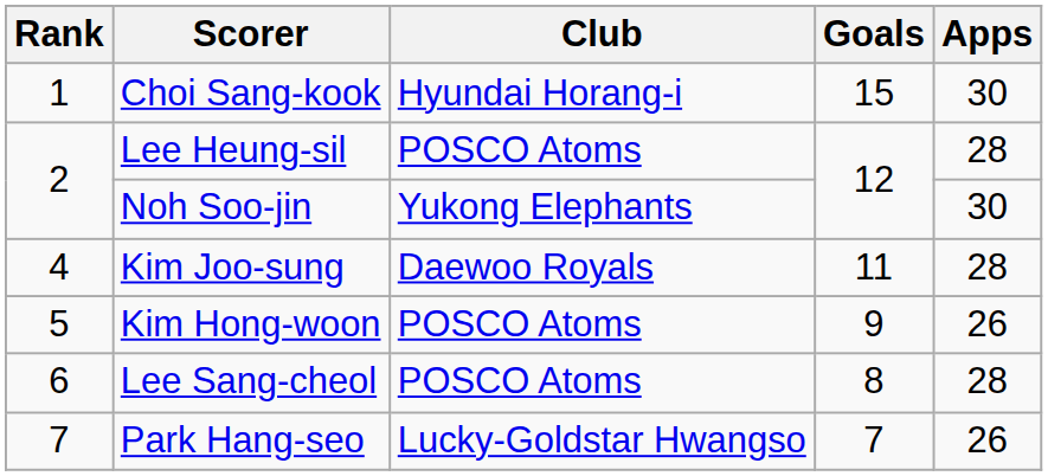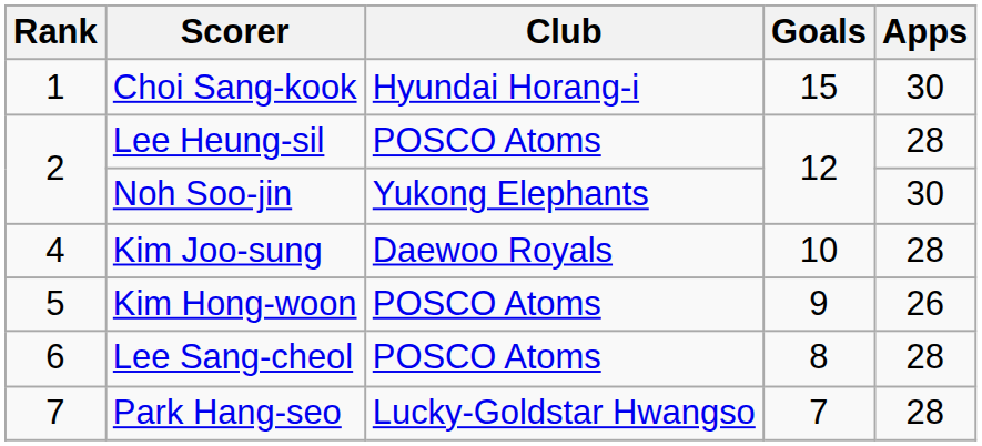Kim Joo-sung | Goals: 11 -> 10
Park Hang-seo | Apps: 26 -> 28
